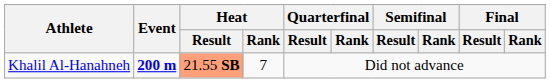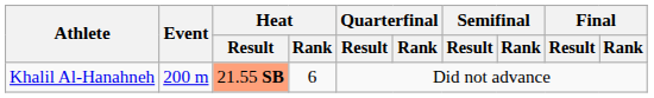Khalil Al-Hanahneh | Event: bold -> normal
Khalil Al-Hanahneh | Heat / Rank: 7 -> 6
